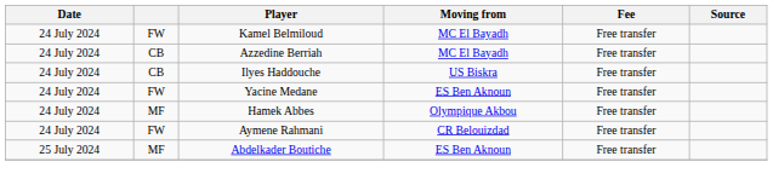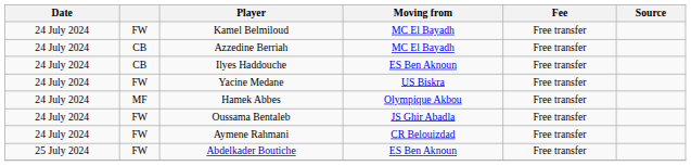Ilyes Haddouche | Moving from: US Biskra -> ES Ben Aknoun
Yacine Medane | Moving from: ES Ben Aknoun -> US Biskra
+ row: 24 July 2024 | FW | Oussama Bentaleb | JS Ghir Abadla | Free transfer
Abdelkader Boutiche | column 2: MF -> FW
